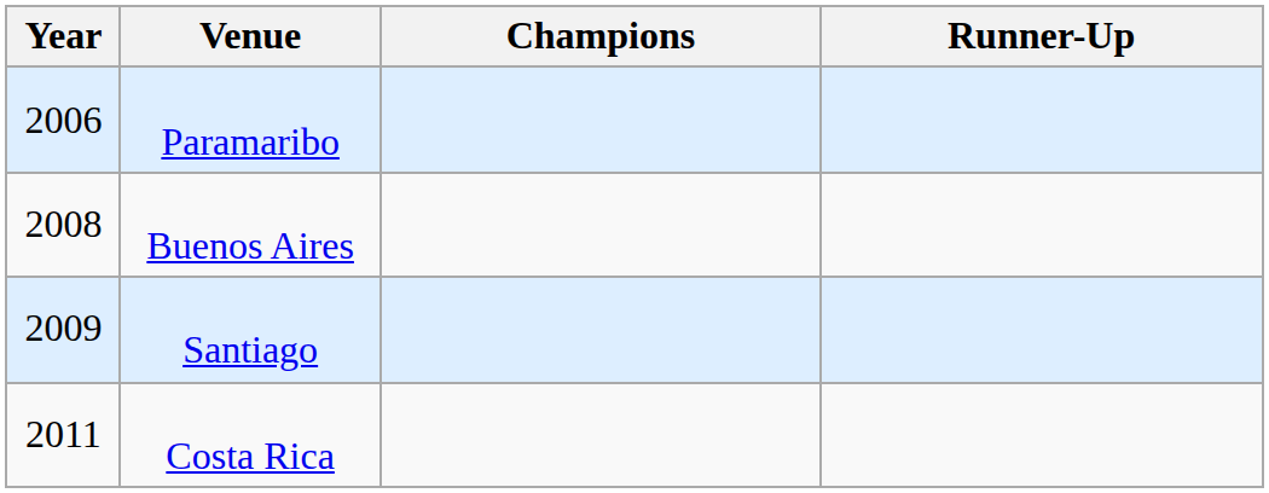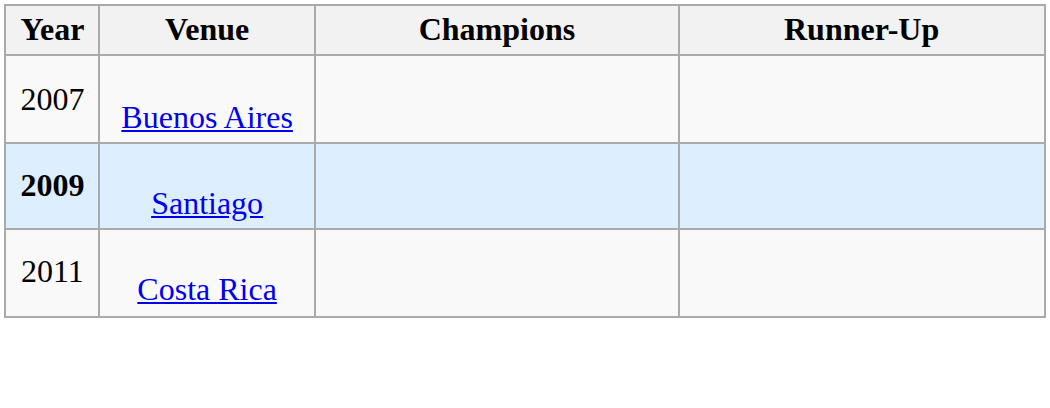- row: 2006 | Paramaribo
Buenos Aires | Year: 2008 -> 2007
Santiago | Year: normal -> bold
